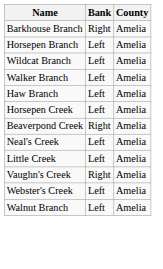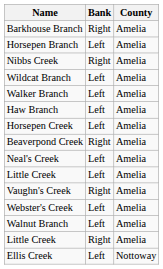+ row: Nibbs Creek | Right | Amelia
+ row: Little Creek | Right | Amelia
+ row: Ellis Creek | Left | Nottoway
